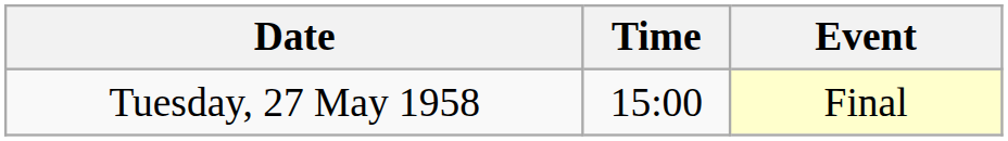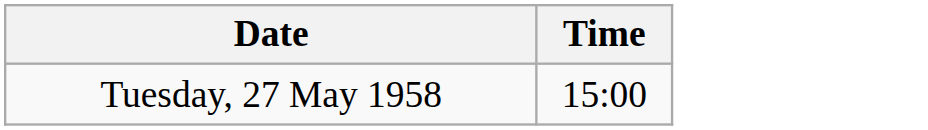- column: Event | Final
